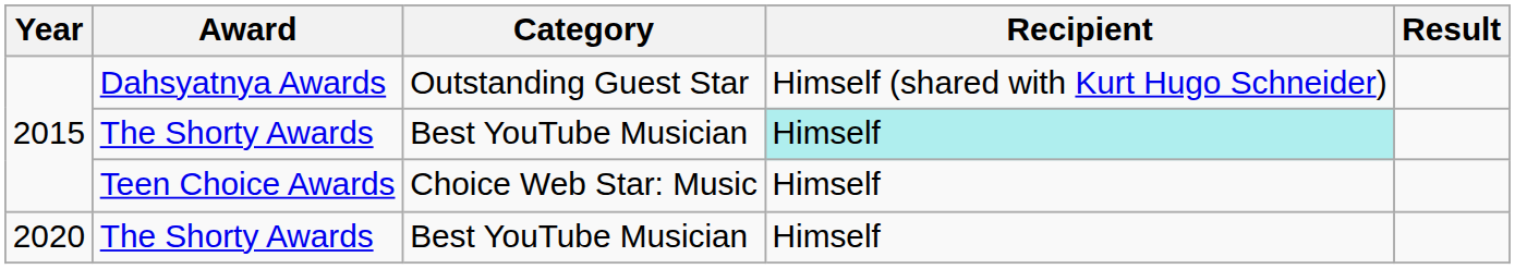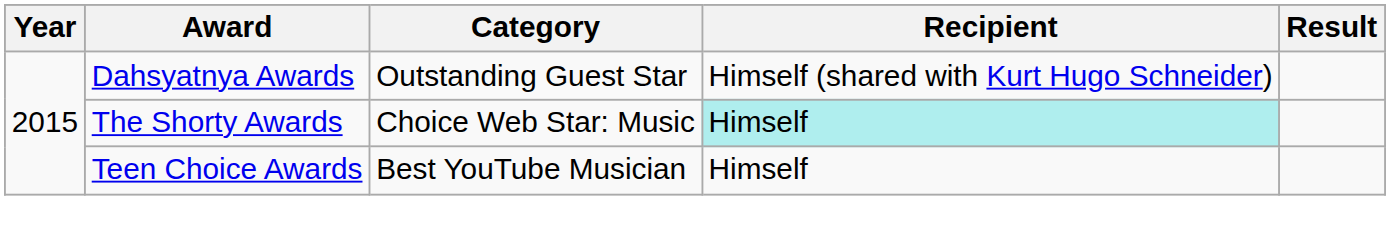2015 / The Shorty Awards | Category: Best YouTube Musician -> Choice Web Star: Music
Teen Choice Awards | Category: Choice Web Star: Music -> Best YouTube Musician
- row: 2020 | The Shorty Awards | Best YouTube Musician | Himself
